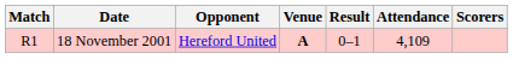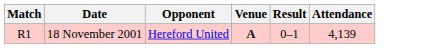- column: Scorers
18 November 2001 | Attendance: 4,109 -> 4,139
